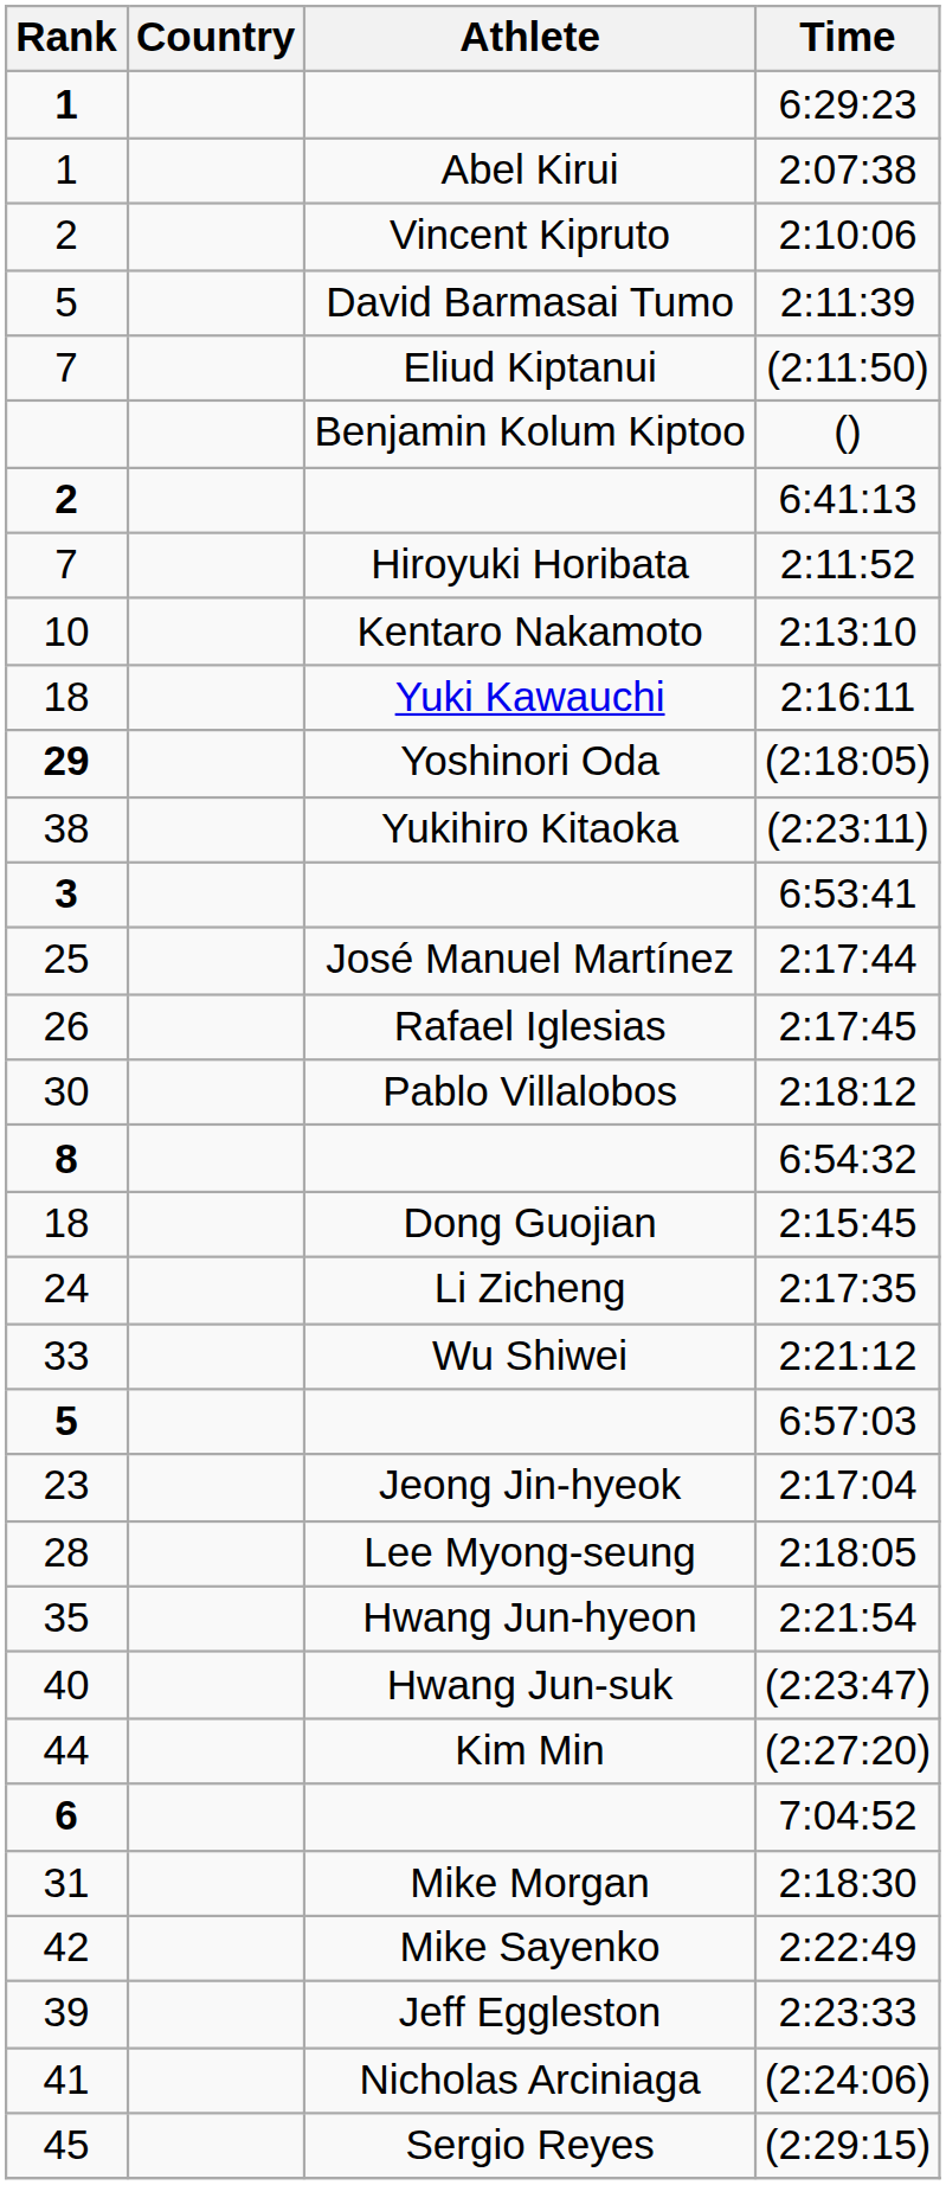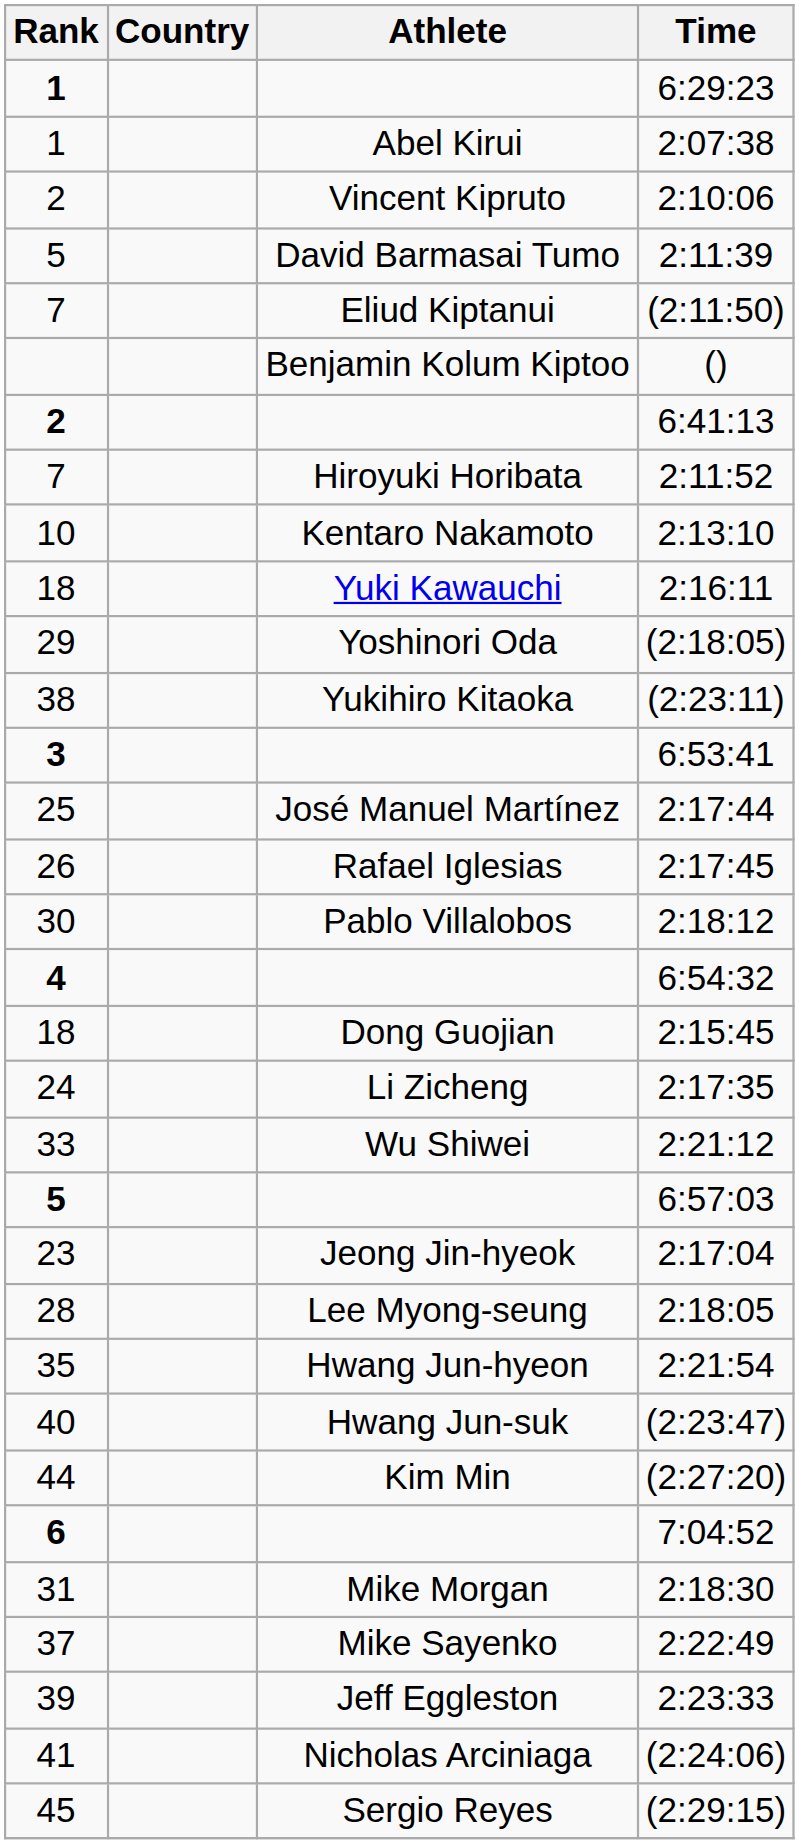(2:18:05) | Rank: bold -> normal
6:54:32 | Rank: 8 -> 4
2:22:49 | Rank: 42 -> 37
